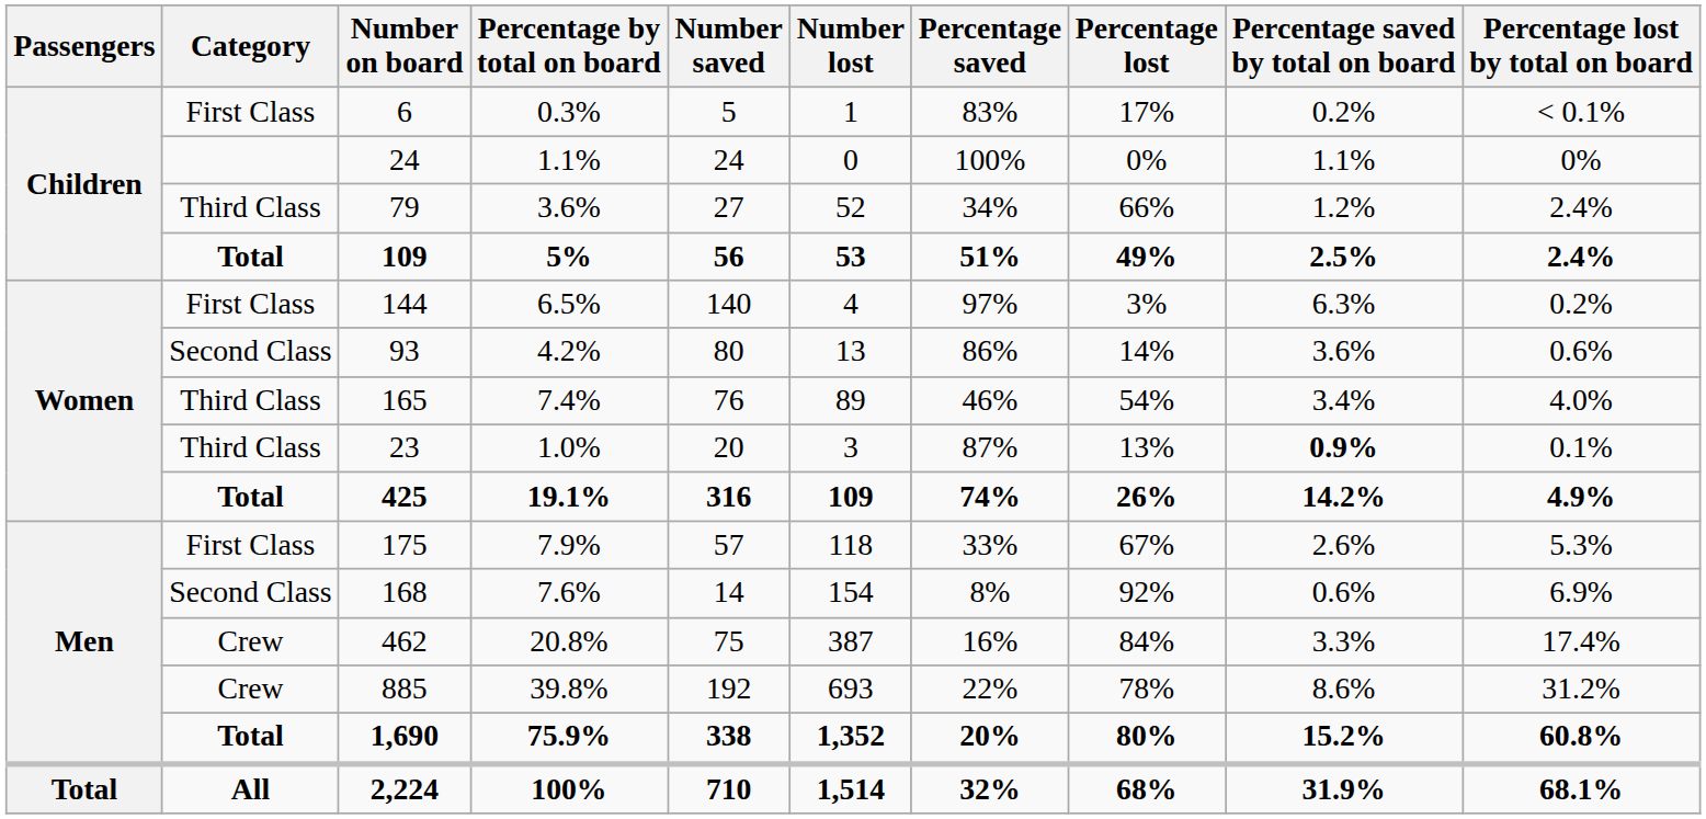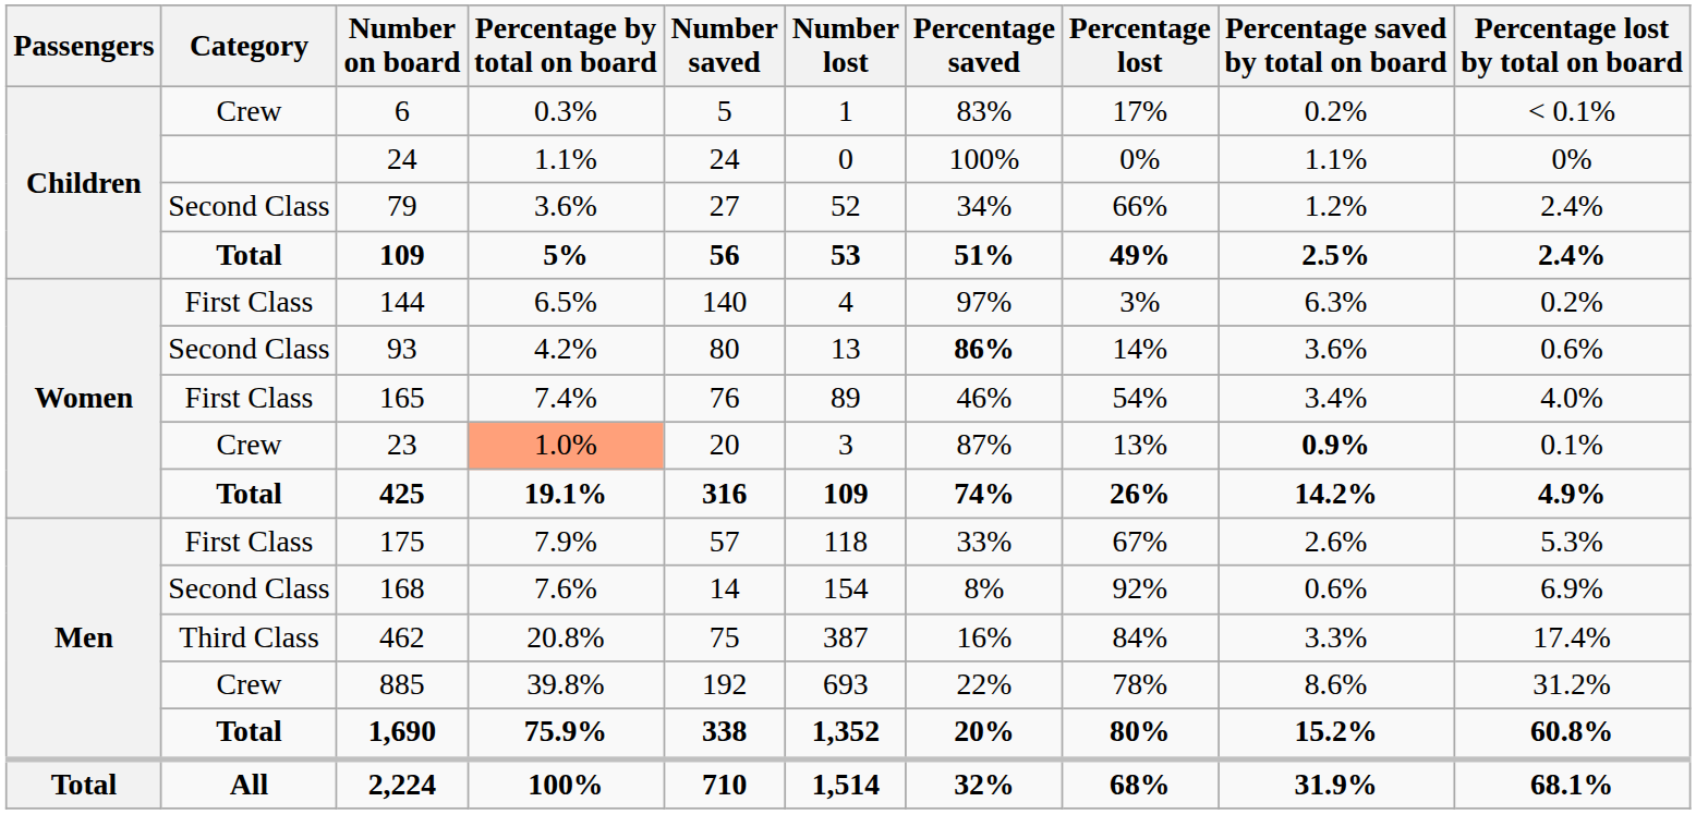6 | Category: First Class -> Crew
79 | Category: Third Class -> Second Class
93 | Percentage saved: normal -> bold
165 | Category: Third Class -> First Class
23 | Category: Third Class -> Crew
23 | Percentage by total on board: no background -> lightsalmon background
462 | Category: Crew -> Third Class
